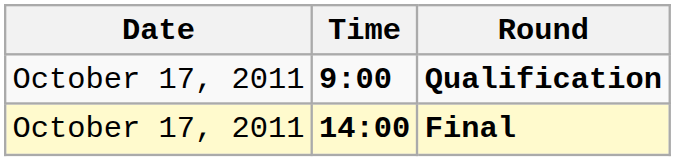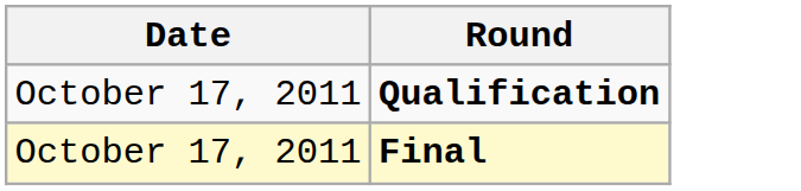- column: Time | 9:00 | 14:00
